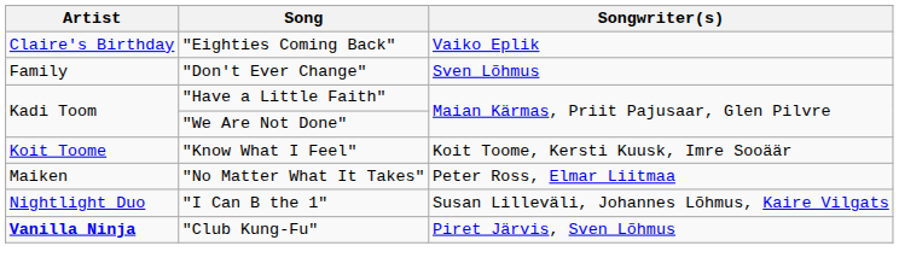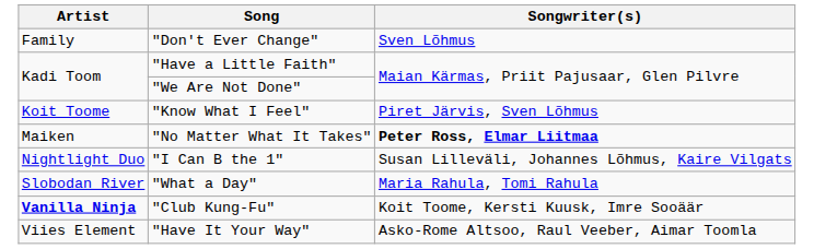- row: Claire's Birthday | "Eighties Coming Back" | Vaiko Eplik
"Know What I Feel" | Songwriter(s): Koit Toome, Kersti Kuusk, Imre Sooäär -> Piret Järvis, Sven Lõhmus
"No Matter What It Takes" | Songwriter(s): normal -> bold
+ row: Slobodan River | "What a Day" | Maria Rahula, Tomi Rahula
"Club Kung-Fu" | Songwriter(s): Piret Järvis, Sven Lõhmus -> Koit Toome, Kersti Kuusk, Imre Sooäär
+ row: Viies Element | "Have It Your Way" | Asko-Rome Altsoo, Raul Veeber, Aimar Toomla
